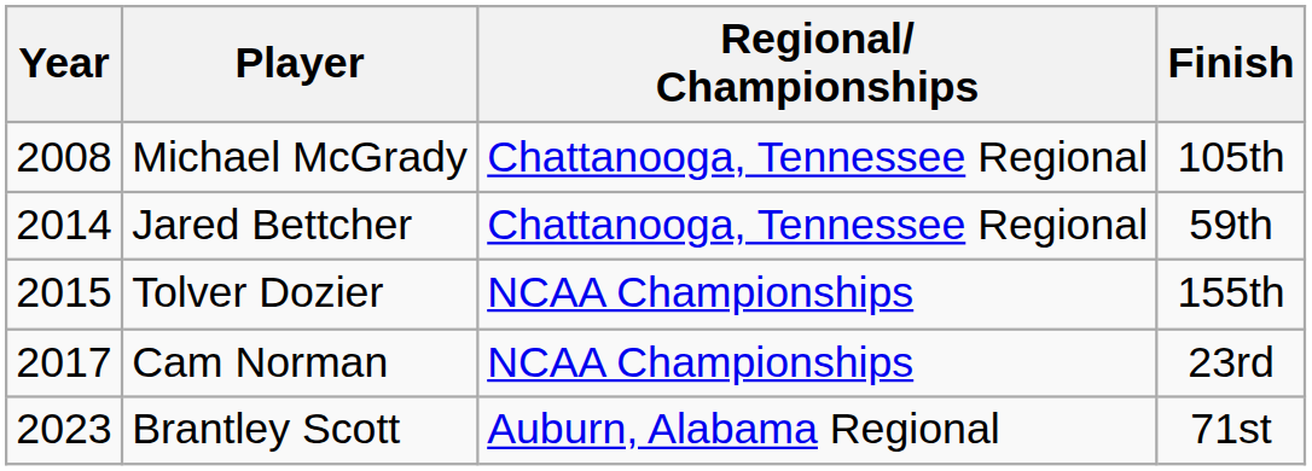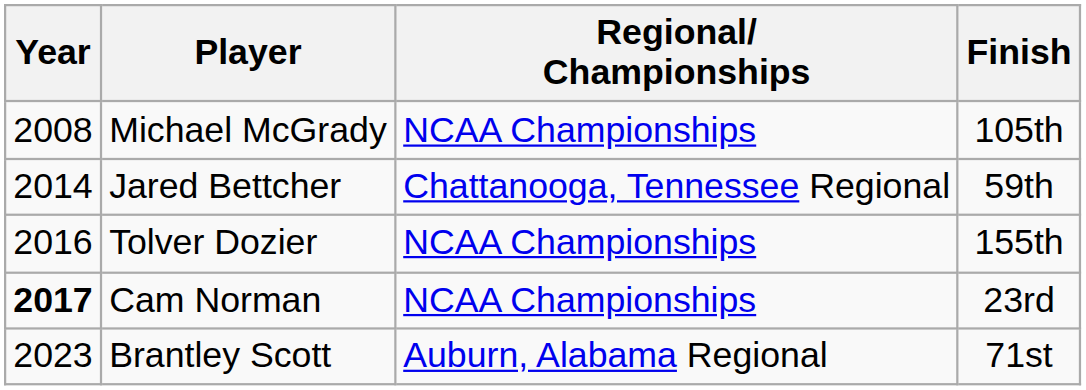Michael McGrady | Regional/ Championships: Chattanooga, Tennessee Regional -> NCAA Championships
Tolver Dozier | Year: 2015 -> 2016
Cam Norman | Year: normal -> bold
